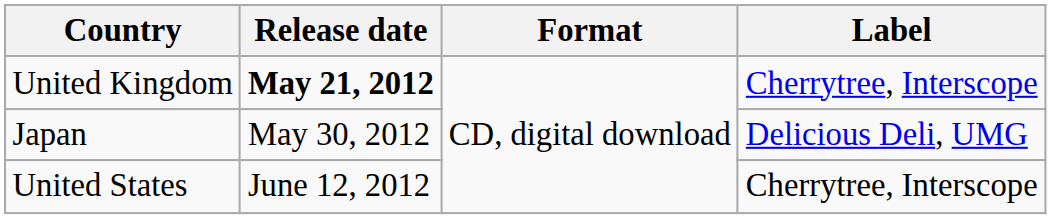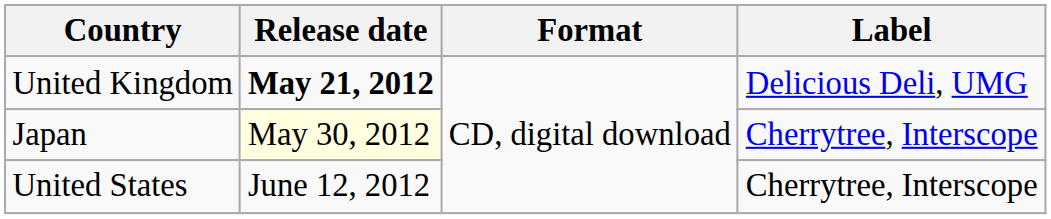United Kingdom | Label: Cherrytree, Interscope -> Delicious Deli, UMG
Japan | Release date: no background -> lightyellow background
Japan | Label: Delicious Deli, UMG -> Cherrytree, Interscope
